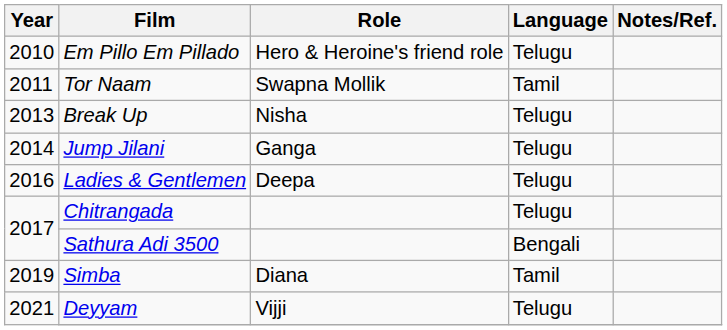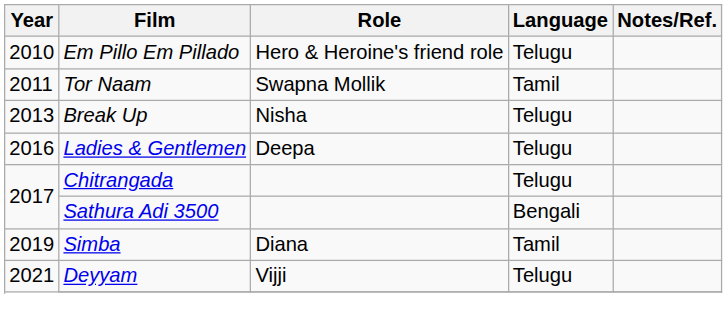- row: 2014 | Jump Jilani | Ganga | Telugu
